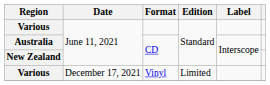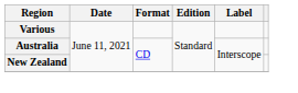- row: Various | December 17, 2021 | Vinyl | Limited
